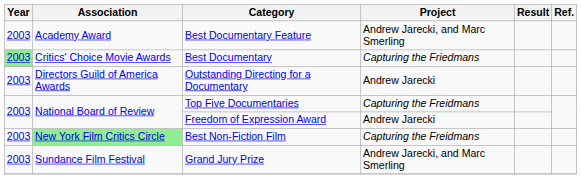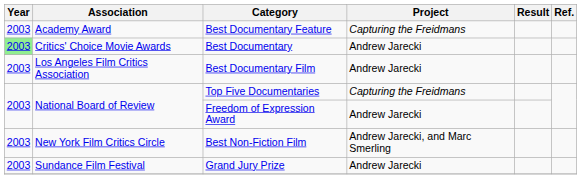Best Documentary Feature | Project: Andrew Jarecki, and Marc Smerling -> Capturing the Freidmans
Best Documentary | Project: Capturing the Friedmans -> Andrew Jarecki
- row: 2003 | Directors Guild of America Awards | Outstanding Directing for a Documentary | Andrew Jarecki
+ row: 2003 | Los Angeles Film Critics Association | Best Documentary Film | Andrew Jarecki
Best Non-Fiction Film | Association: lightgreen background -> no background
Best Non-Fiction Film | Project: Capturing the Freidmans -> Andrew Jarecki, and Marc Smerling
Grand Jury Prize | Project: Andrew Jarecki, and Marc Smerling -> Andrew Jarecki
